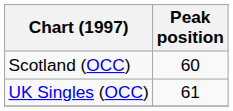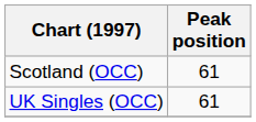Scotland (OCC) | Peak position: 60 -> 61
